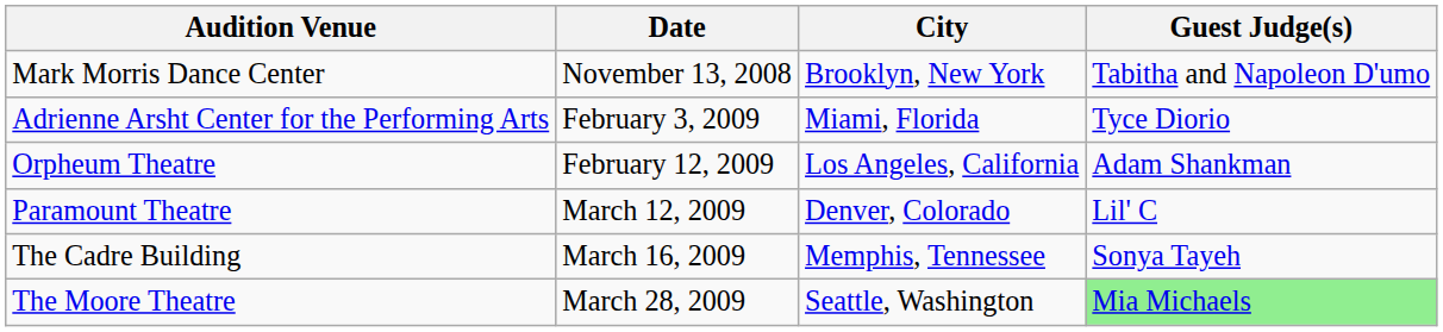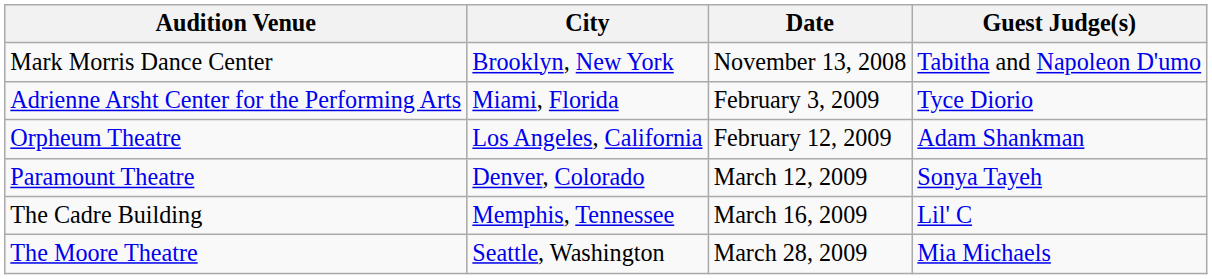columns swapped: City <-> Date
Paramount Theatre | Guest Judge(s): Lil' C -> Sonya Tayeh
The Cadre Building | Guest Judge(s): Sonya Tayeh -> Lil' C
The Moore Theatre | Guest Judge(s): lightgreen background -> no background
